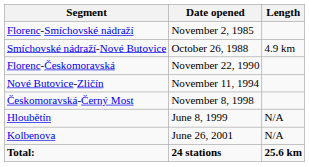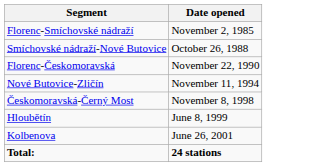- column: Length | 4.9 km | N/A | N/A | 25.6 km
